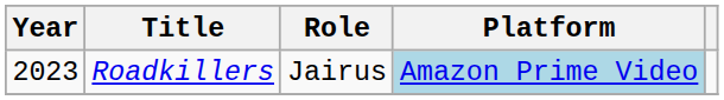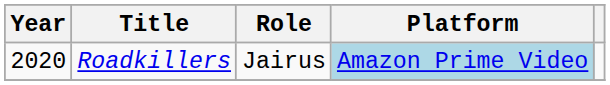Roadkillers | Year: 2023 -> 2020
